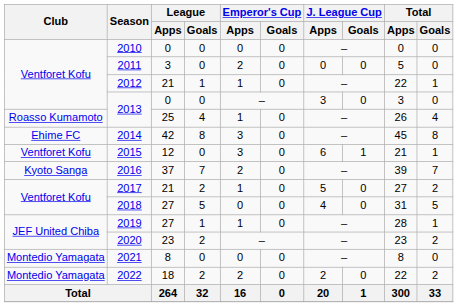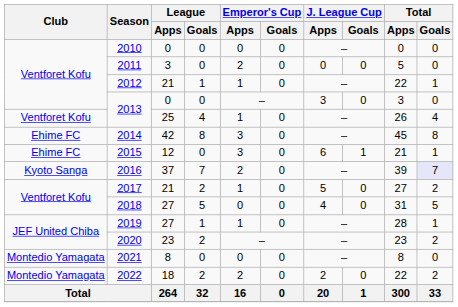2013 / 25 | Club: Roasso Kumamoto -> Ventforet Kofu
2015 | Club: Ventforet Kofu -> Ehime FC
2016 | Total / Goals: no background -> lavender background
